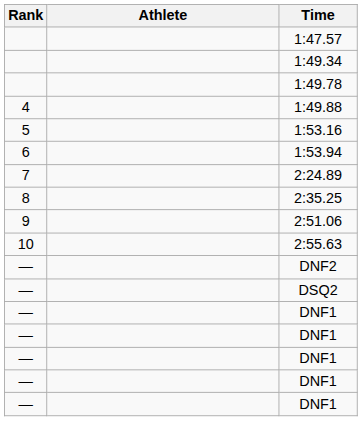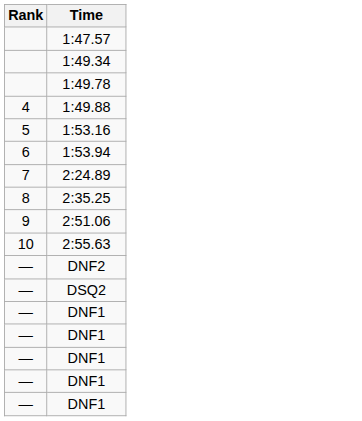- column: Athlete
